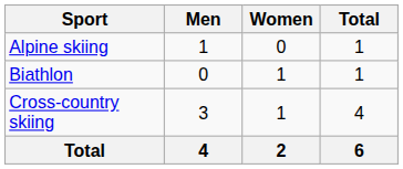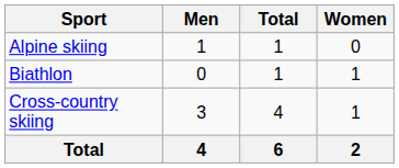columns swapped: Women <-> Total
